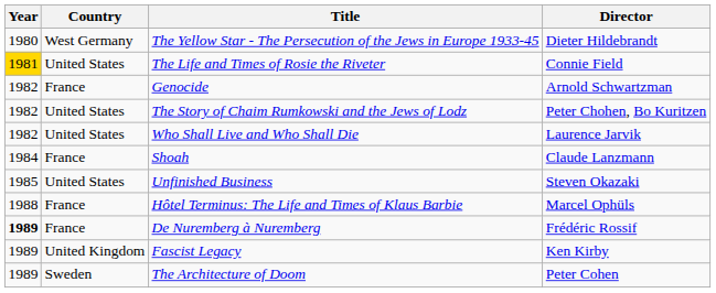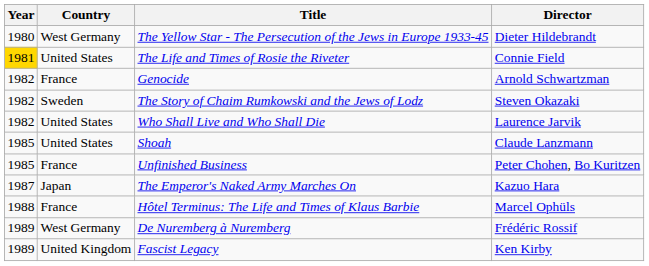The Story of Chaim Rumkowski and the Jews of Lodz | Country: United States -> Sweden
The Story of Chaim Rumkowski and the Jews of Lodz | Director: Peter Chohen, Bo Kuritzen -> Steven Okazaki
Shoah | Year: 1984 -> 1985
Shoah | Country: France -> United States
Unfinished Business | Country: United States -> France
Unfinished Business | Director: Steven Okazaki -> Peter Chohen, Bo Kuritzen
+ row: 1987 | Japan | The Emperor's Naked Army Marches On | Kazuo Hara
De Nuremberg à Nuremberg | Year: bold -> normal
De Nuremberg à Nuremberg | Country: France -> West Germany
- row: 1989 | Sweden | The Architecture of Doom | Peter Cohen
